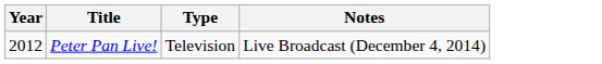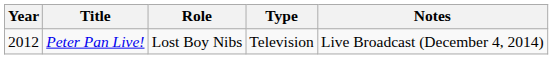+ column: Role | Lost Boy Nibs
